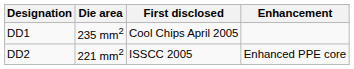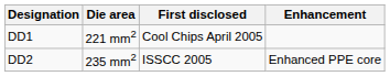DD1 | Die area: 235 mm2 -> 221 mm2
DD2 | Die area: 221 mm2 -> 235 mm2
